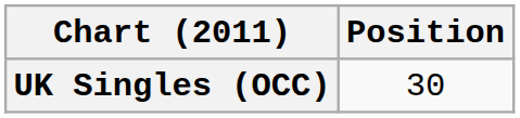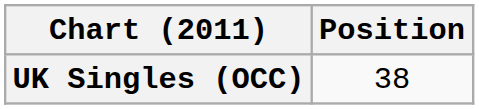UK Singles (OCC) | Position: 30 -> 38
